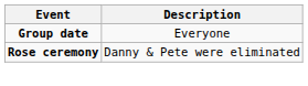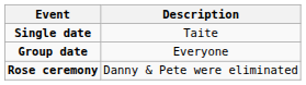+ row: Single date | Taite
